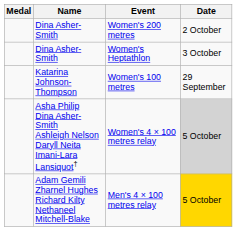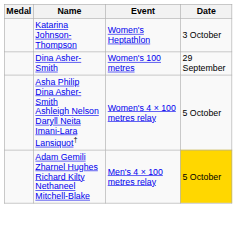- row: Dina Asher-Smith | Women's 200 metres | 2 October
Women's Heptathlon | Name: Dina Asher-Smith -> Katarina Johnson-Thompson
Women's 100 metres | Name: Katarina Johnson-Thompson -> Dina Asher-Smith
Women's 4 × 100 metres relay | Date: lightgrey background -> no background
